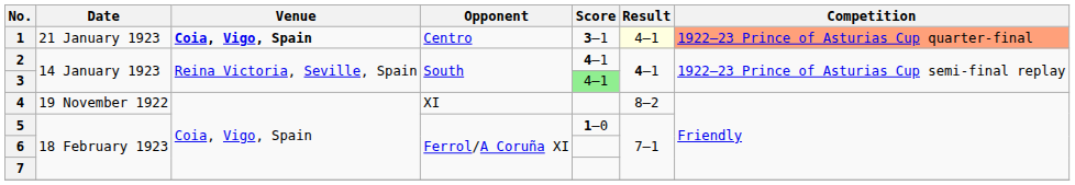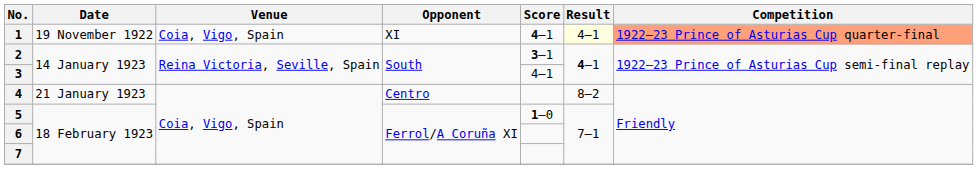1 | Date: 21 January 1923 -> 19 November 1922
1 | Venue: bold -> normal
1 | Opponent: Centro -> XI
1 | Score: 3–1 -> 4–1
2 | Score: 4–1 -> 3–1
3 | Score: lightgreen background -> no background
4 | Date: 19 November 1922 -> 21 January 1923
4 | Opponent: XI -> Centro
